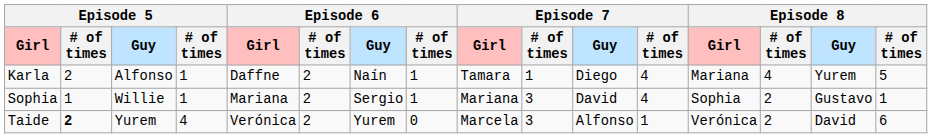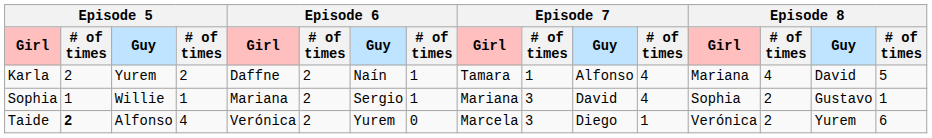Karla | Episode 5 / Guy: Alfonso -> Yurem
Karla | column 4: 1 -> 2
Karla | Episode 7 / Guy: Diego -> Alfonso
Karla | Episode 8 / Guy: Yurem -> David
Taide | Episode 5 / Guy: Yurem -> Alfonso
Taide | Episode 7 / Guy: Alfonso -> Diego
Taide | Episode 8 / Guy: David -> Yurem
